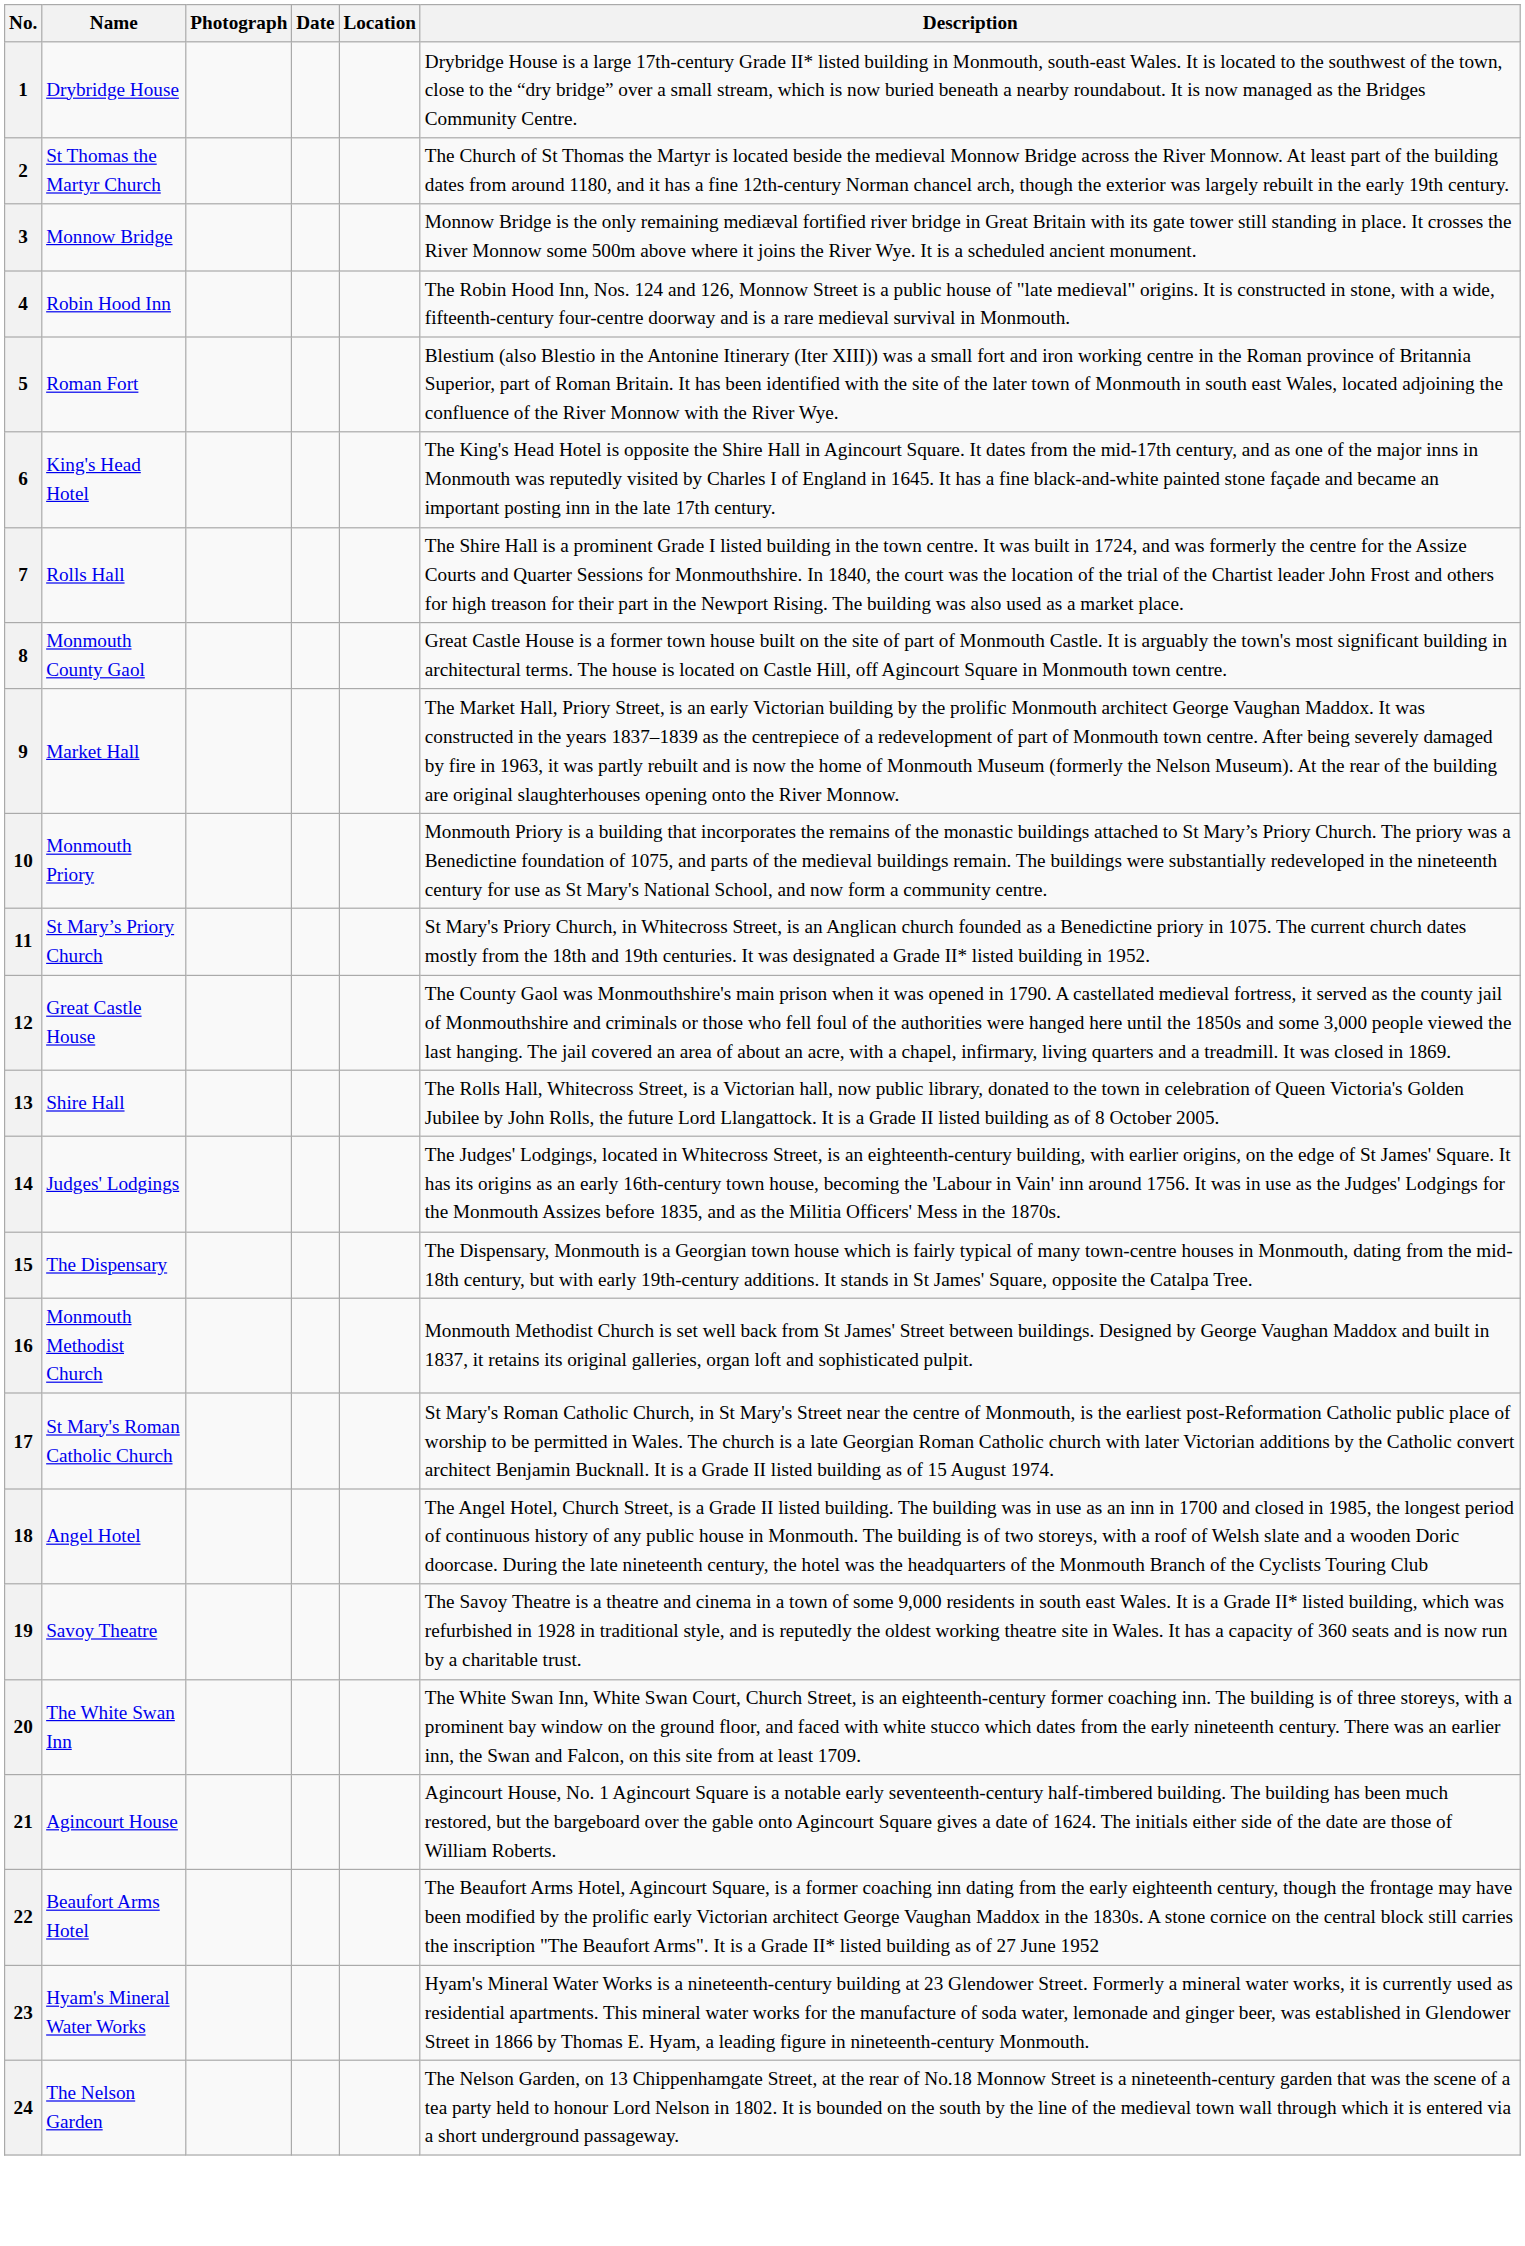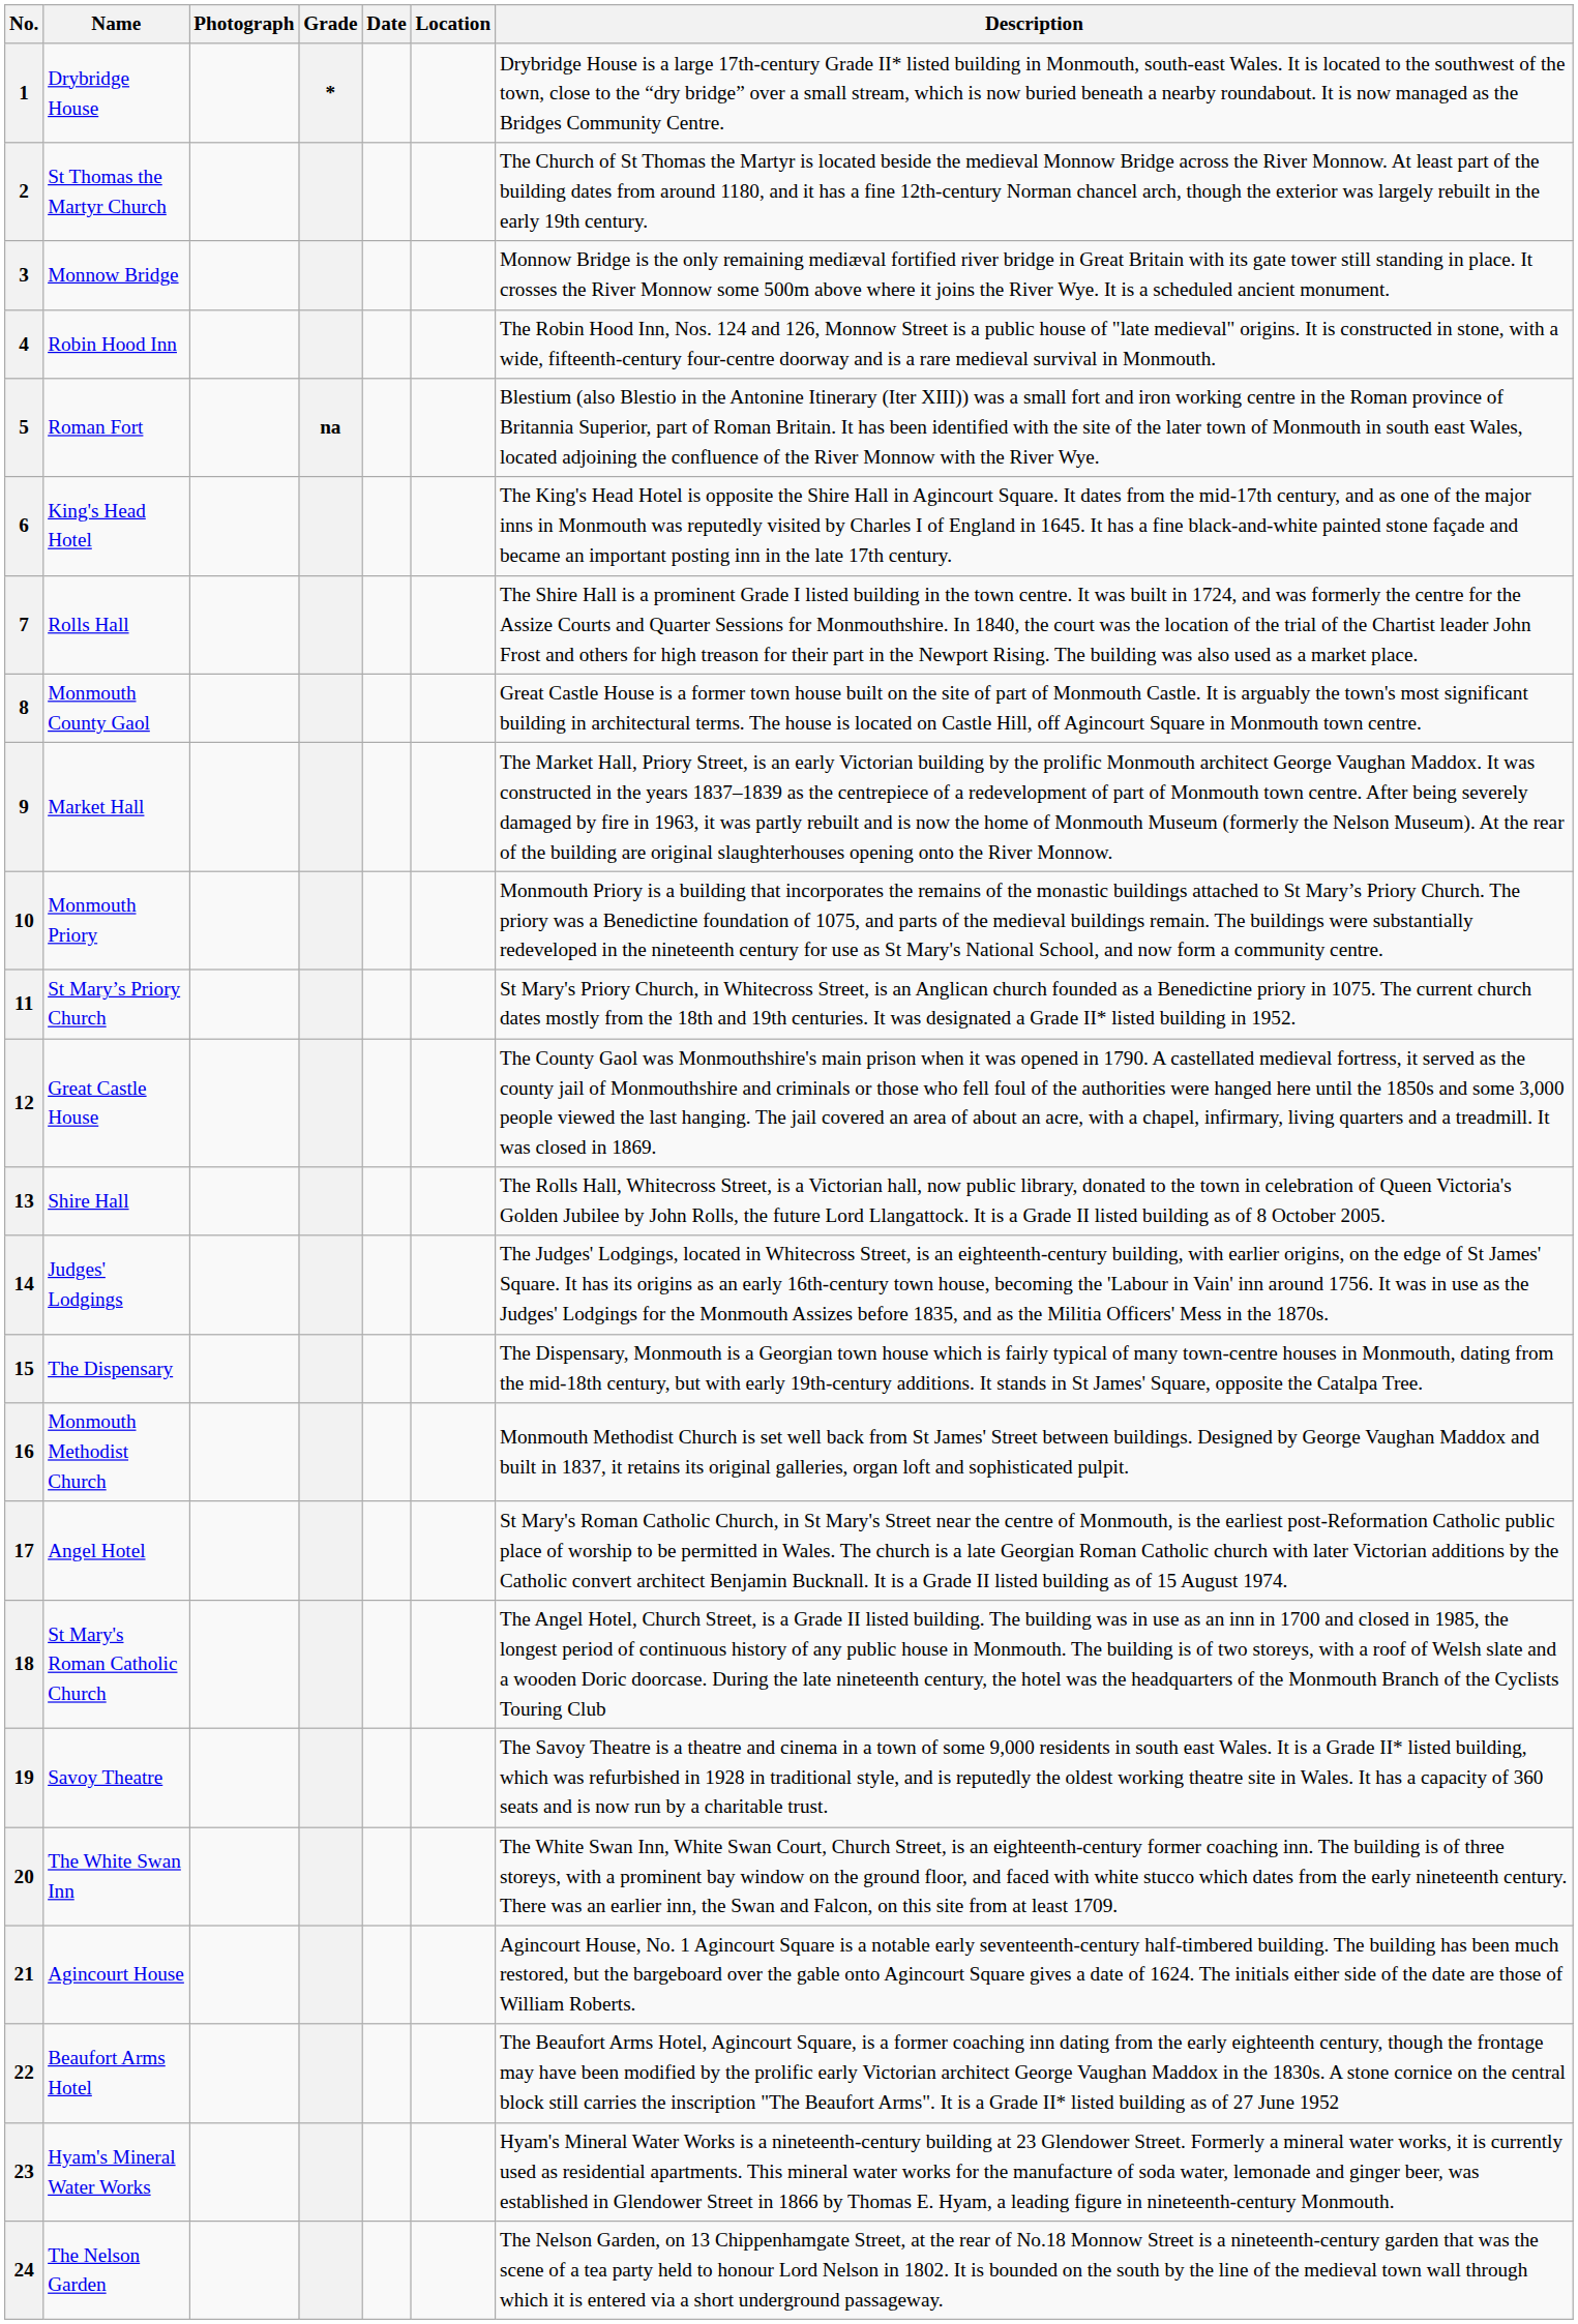+ column: Grade | * | na
17 | Name: St Mary's Roman Catholic Church -> Angel Hotel
18 | Name: Angel Hotel -> St Mary's Roman Catholic Church
